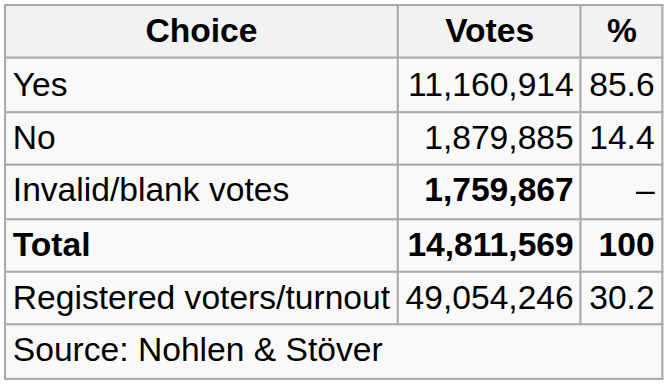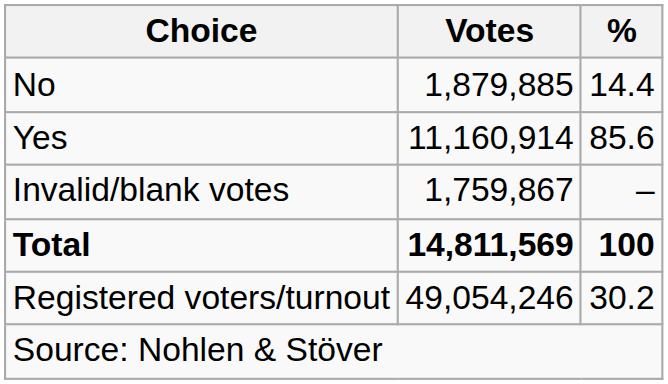rows swapped: Yes <-> No
Invalid/blank votes | Votes: bold -> normal
